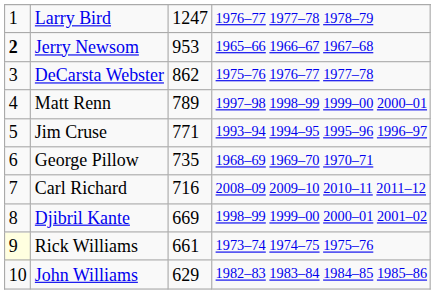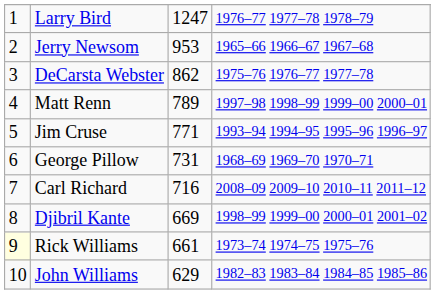Jerry Newsom | column 1: bold -> normal
George Pillow | column 3: 735 -> 731
